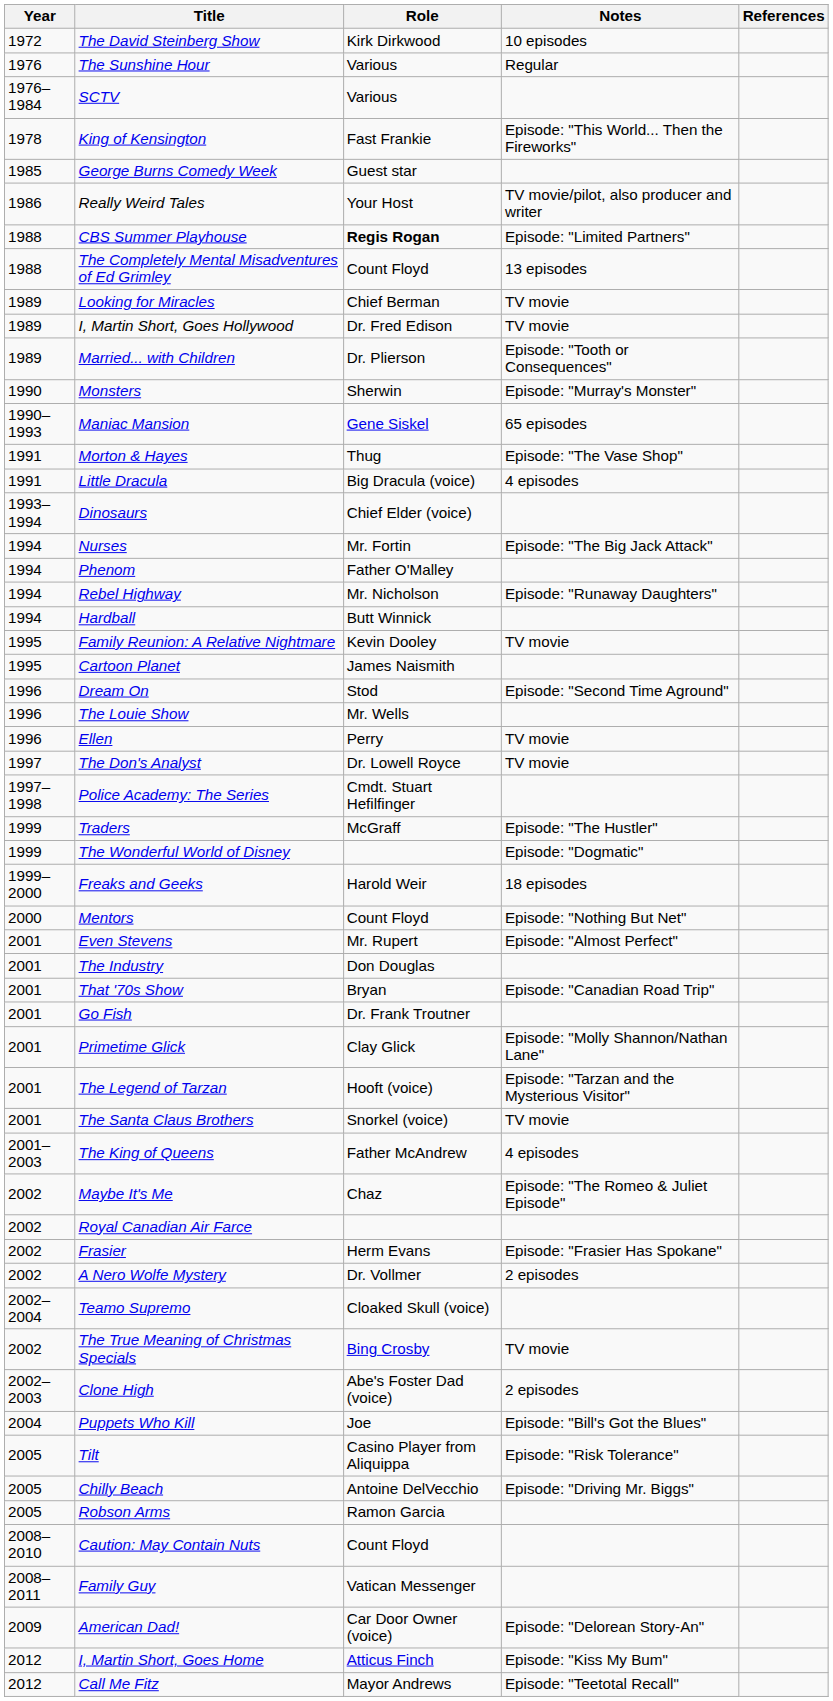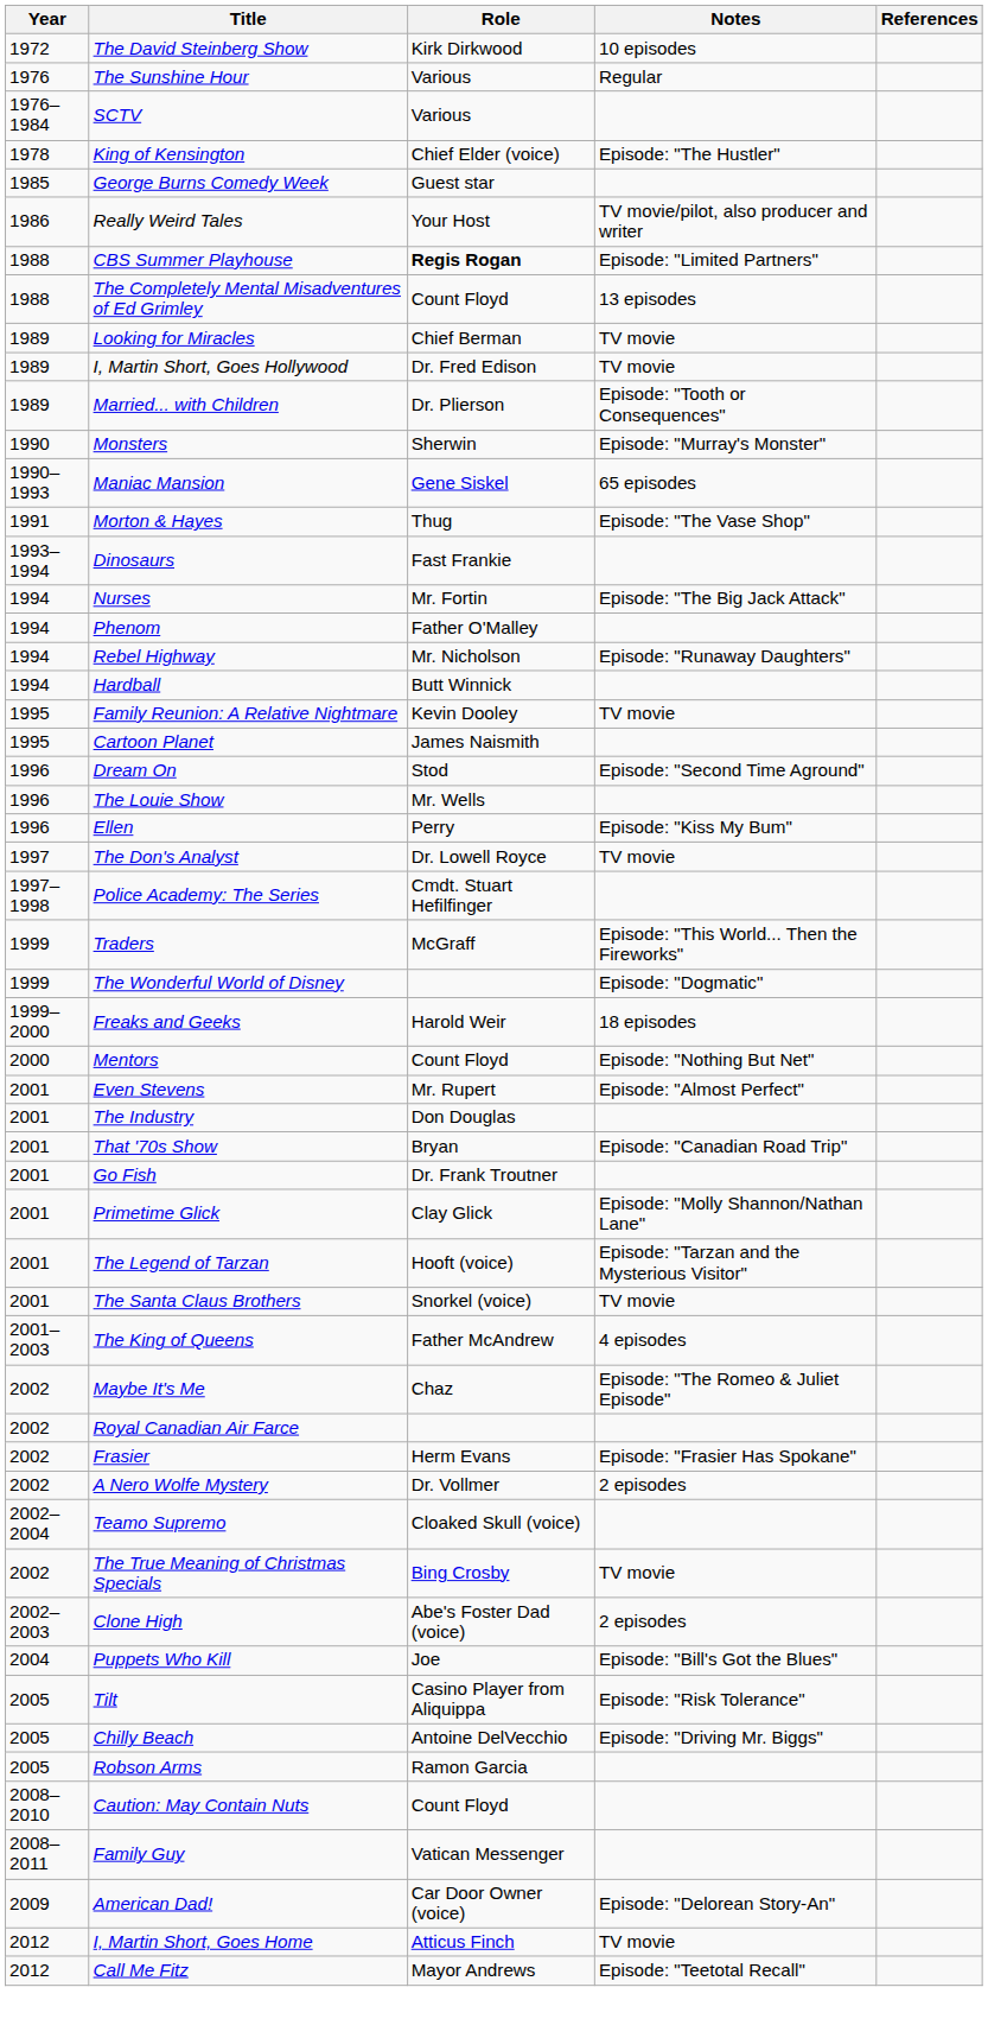King of Kensington | Role: Fast Frankie -> Chief Elder (voice)
King of Kensington | Notes: Episode: "This World... Then the Fireworks" -> Episode: "The Hustler"
- row: 1991 | Little Dracula | Big Dracula (voice) | 4 episodes
Dinosaurs | Role: Chief Elder (voice) -> Fast Frankie
Ellen | Notes: TV movie -> Episode: "Kiss My Bum"
Traders | Notes: Episode: "The Hustler" -> Episode: "This World... Then the Fireworks"
I, Martin Short, Goes Home | Notes: Episode: "Kiss My Bum" -> TV movie
